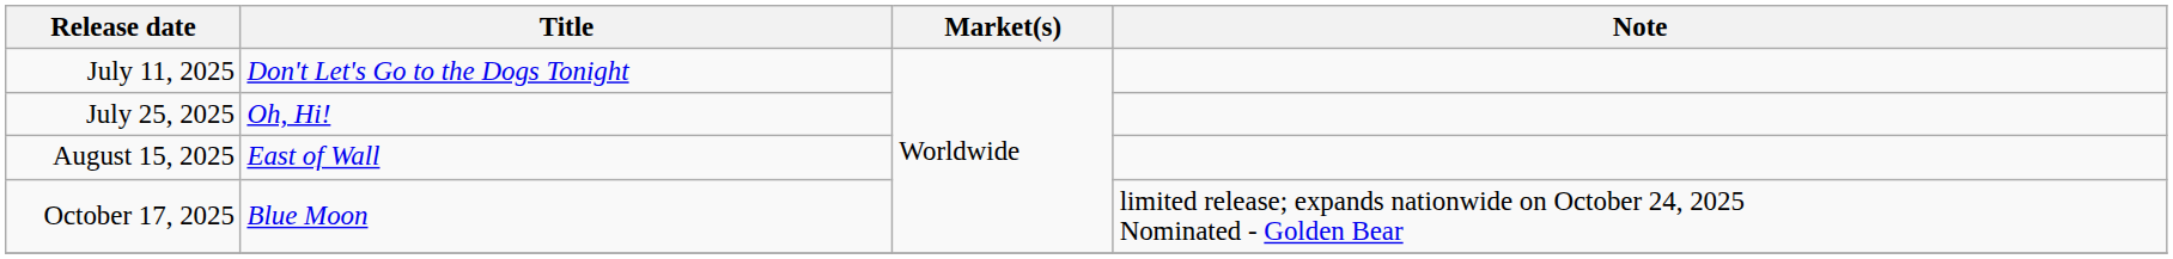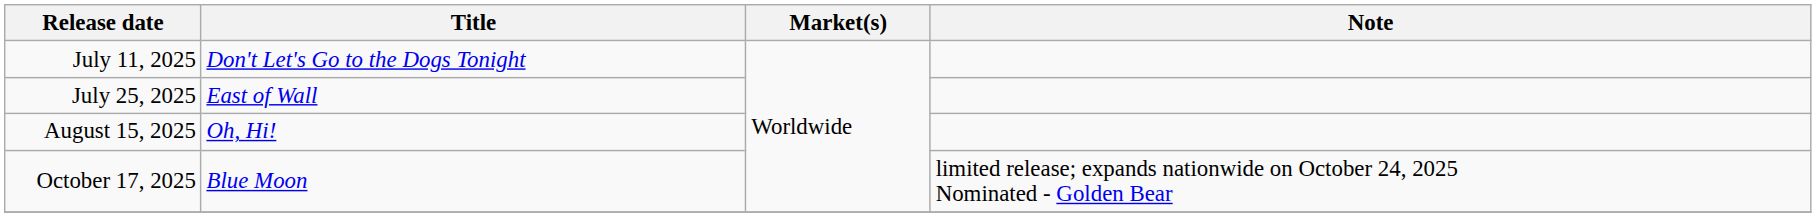July 25, 2025 | Title: Oh, Hi! -> East of Wall
August 15, 2025 | Title: East of Wall -> Oh, Hi!
